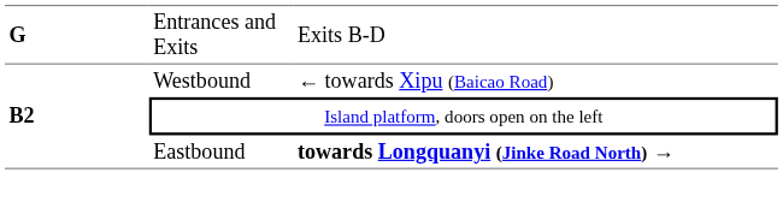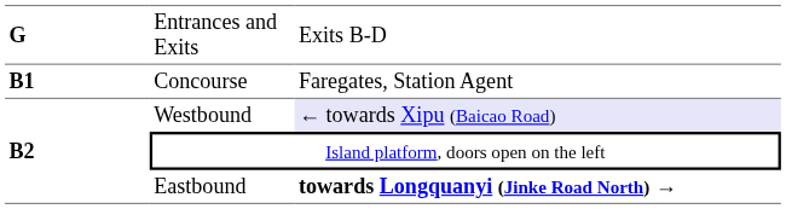+ row: B1 | Concourse | Faregates, Station Agent
Westbound | column 3: no background -> lavender background
